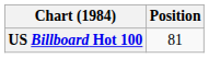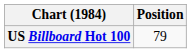US Billboard Hot 100 | Position: 81 -> 79
